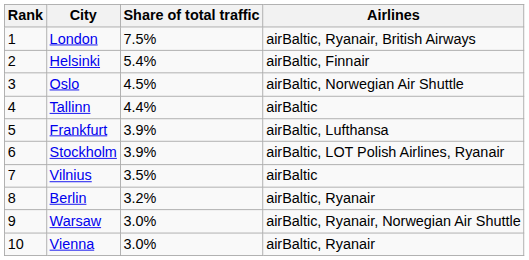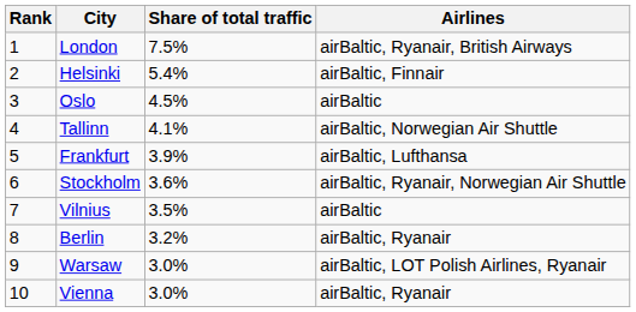Oslo | Airlines: airBaltic, Norwegian Air Shuttle -> airBaltic
Tallinn | Share of total traffic: 4.4% -> 4.1%
Tallinn | Airlines: airBaltic -> airBaltic, Norwegian Air Shuttle
Stockholm | Share of total traffic: 3.9% -> 3.6%
Stockholm | Airlines: airBaltic, LOT Polish Airlines, Ryanair -> airBaltic, Ryanair, Norwegian Air Shuttle
Warsaw | Airlines: airBaltic, Ryanair, Norwegian Air Shuttle -> airBaltic, LOT Polish Airlines, Ryanair
